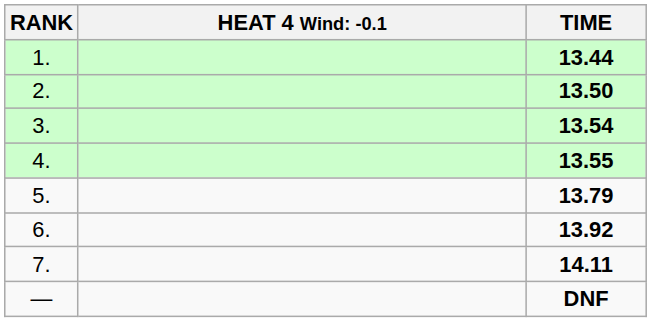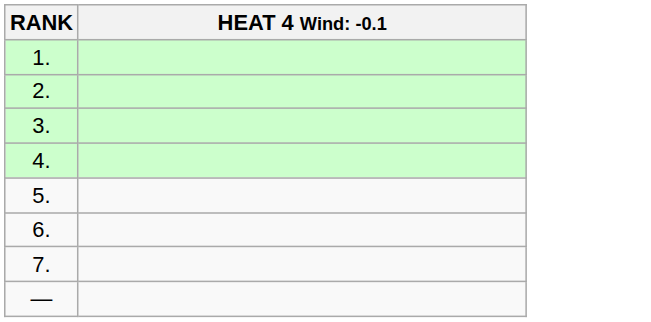- column: TIME | 13.44 | 13.50 | 13.54 | 13.55 | 13.79 | 13.92 | 14.11 | DNF
